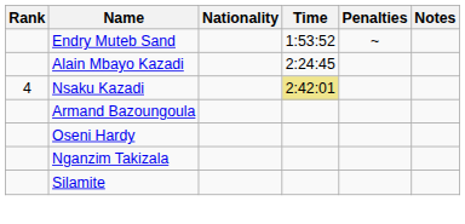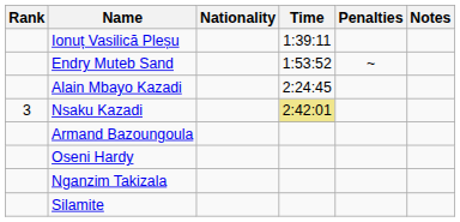+ row: Ionuț Vasilică Pleșu | 1:39:11
Nsaku Kazadi | Rank: 4 -> 3
